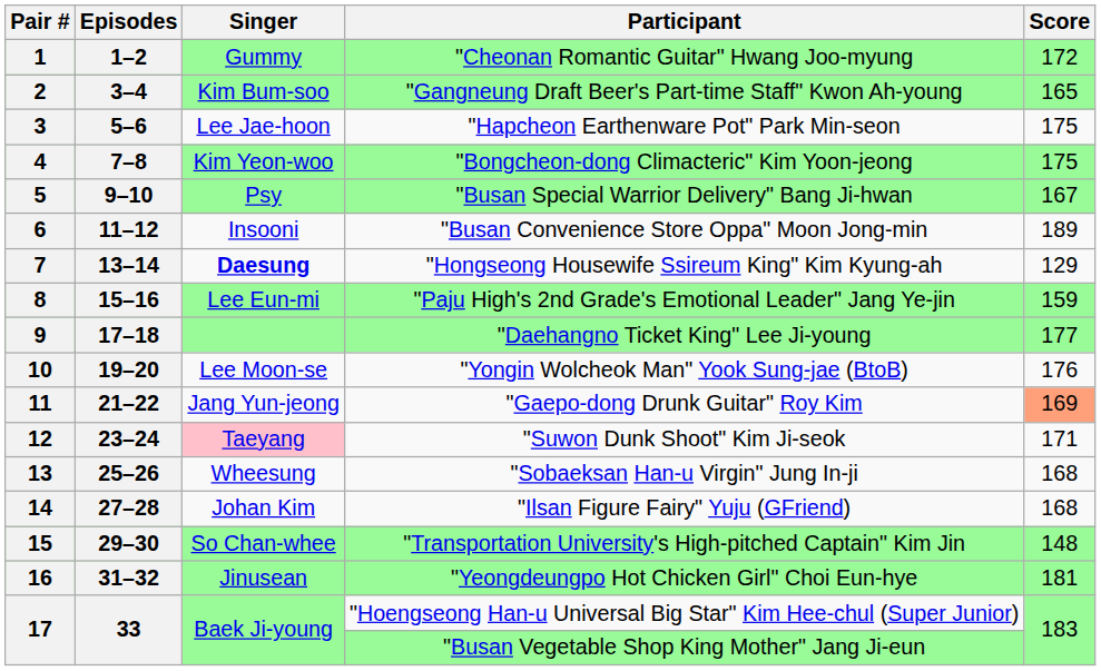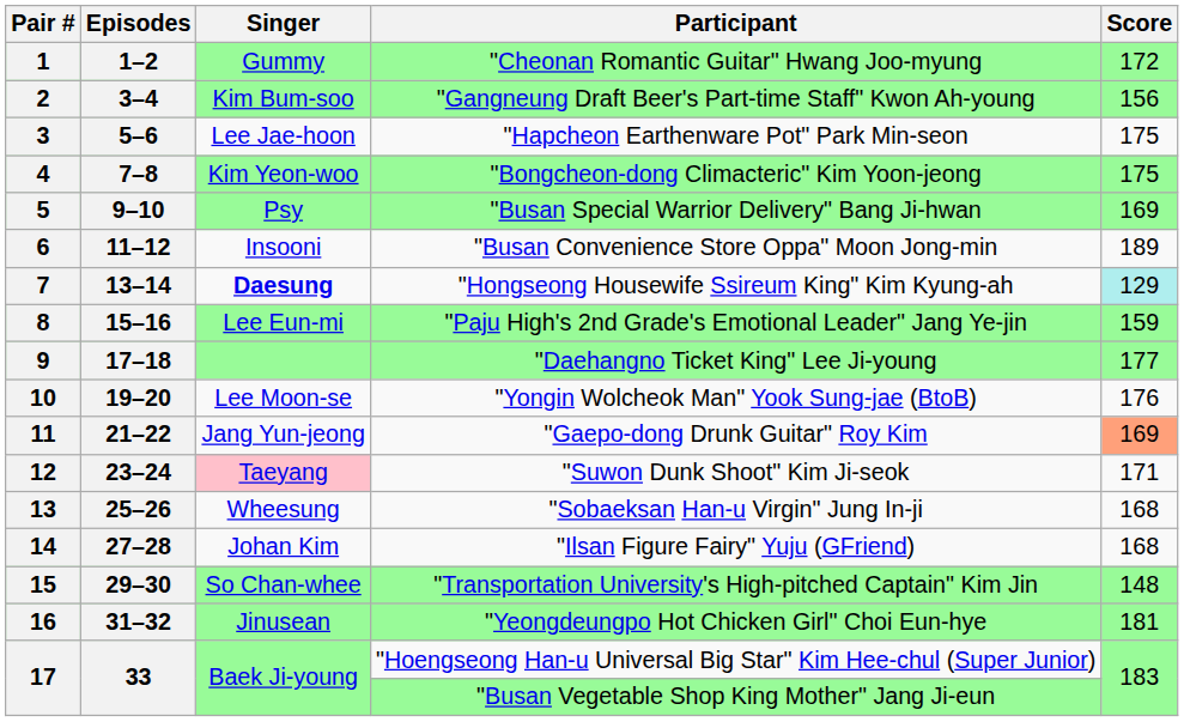2 | Score: 165 -> 156
5 | Score: 167 -> 169
7 | Score: no background -> paleturquoise background
